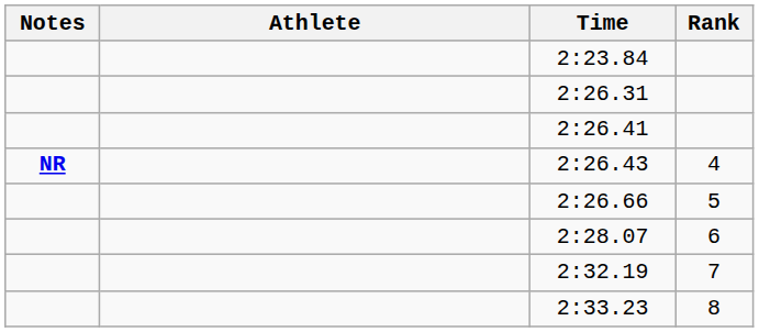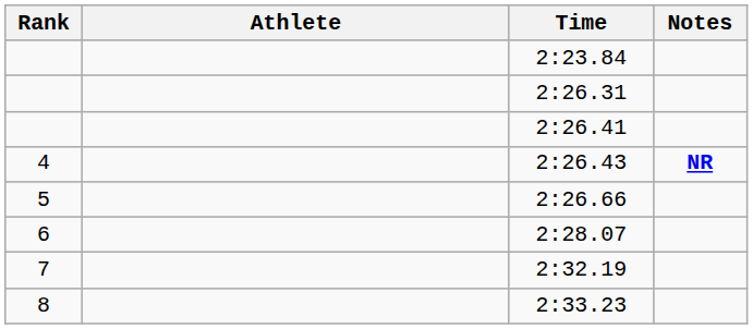columns swapped: Rank <-> Notes
